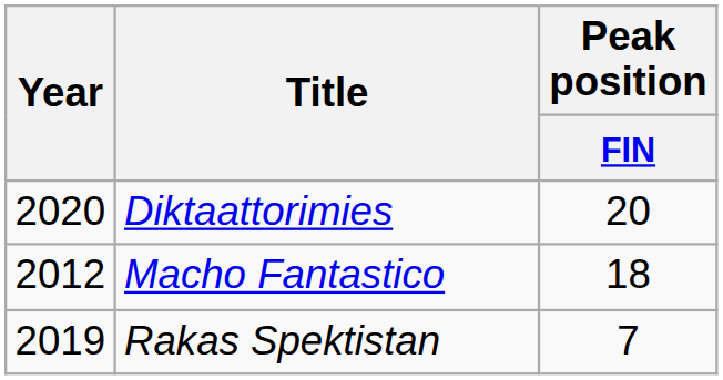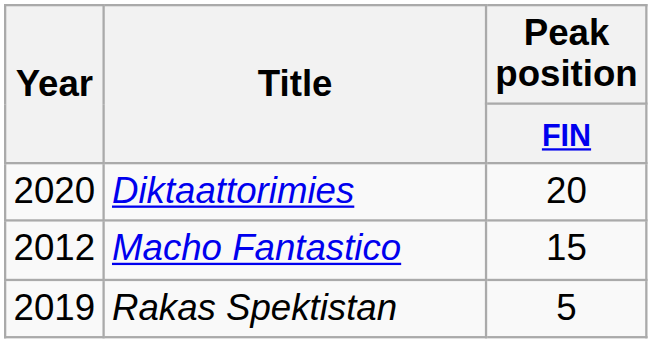Macho Fantastico | Peak position / FIN: 18 -> 15
Rakas Spektistan | Peak position / FIN: 7 -> 5
